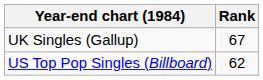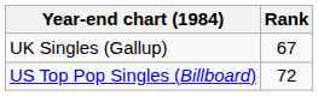US Top Pop Singles (Billboard) | Rank: 62 -> 72
